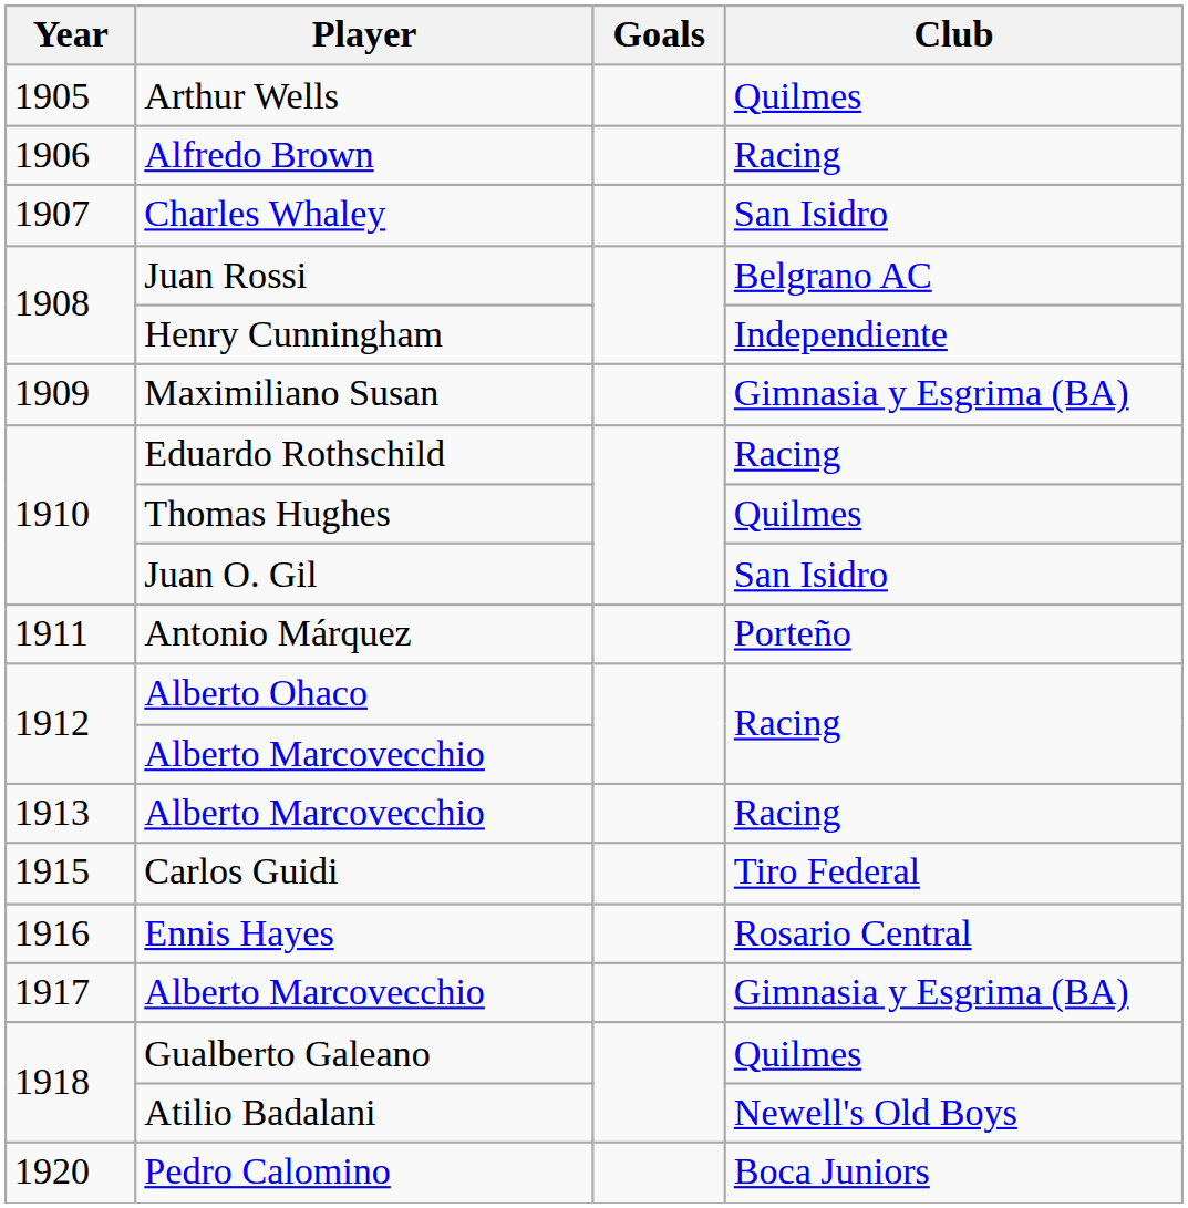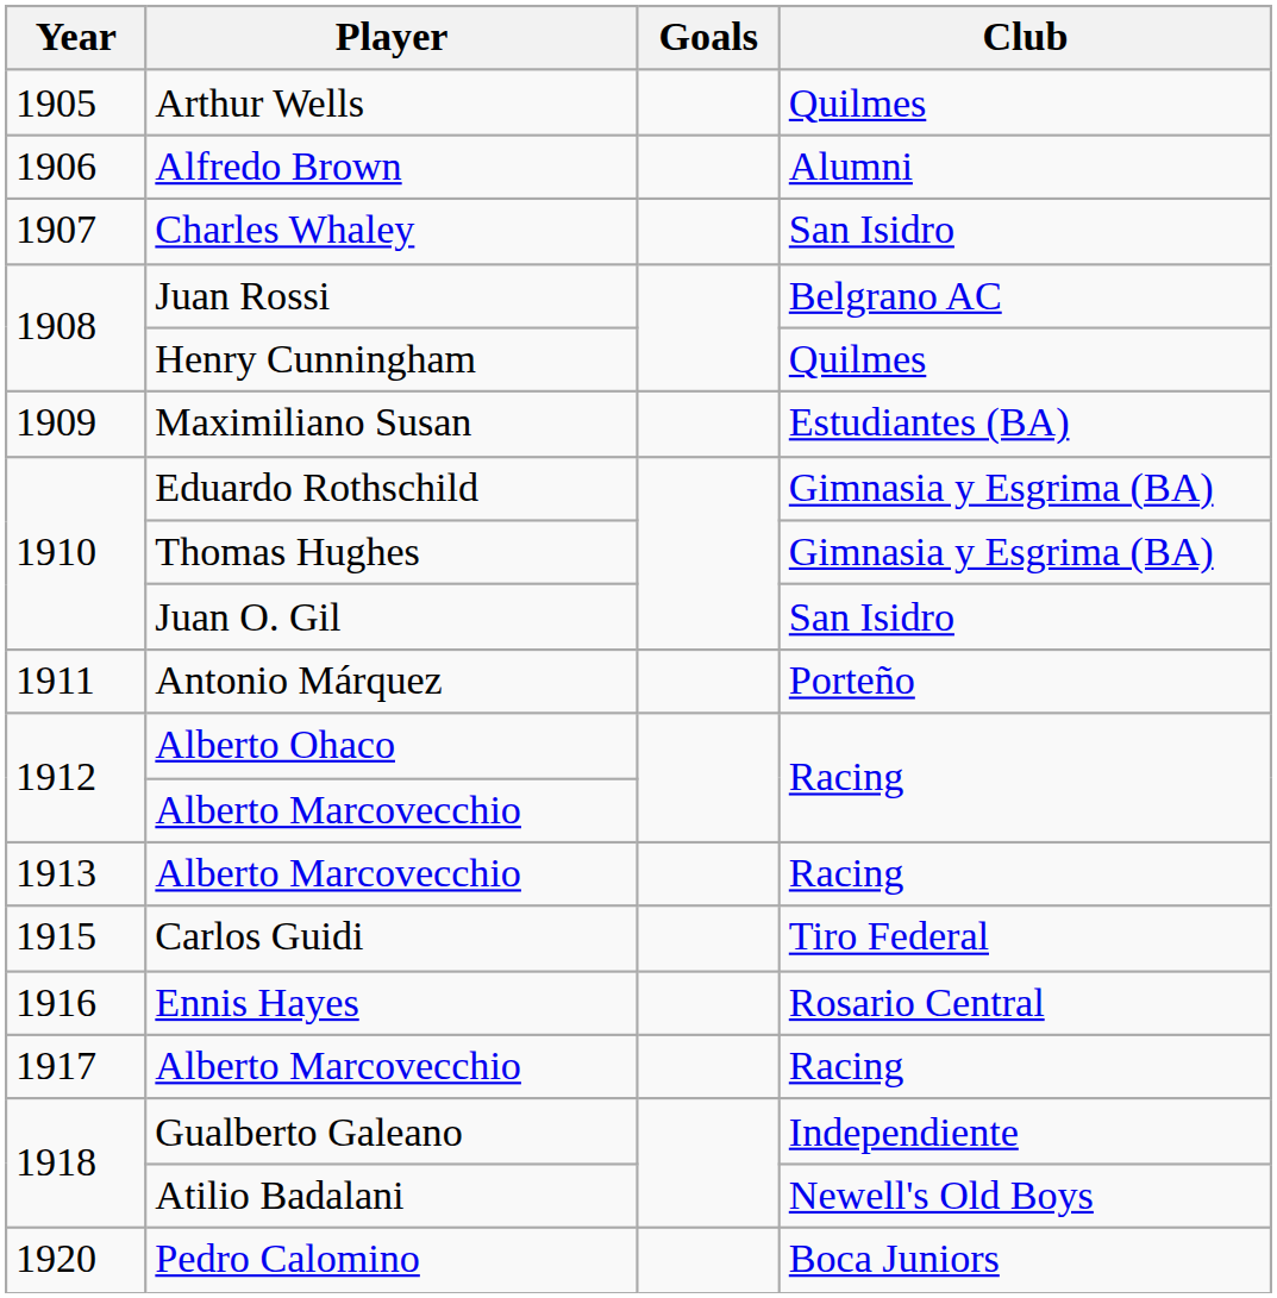Alfredo Brown | Club: Racing -> Alumni
Henry Cunningham | Club: Independiente -> Quilmes
Maximiliano Susan | Club: Gimnasia y Esgrima (BA) -> Estudiantes (BA)
Eduardo Rothschild | Club: Racing -> Gimnasia y Esgrima (BA)
Thomas Hughes | Club: Quilmes -> Gimnasia y Esgrima (BA)
1917 / Alberto Marcovecchio | Club: Gimnasia y Esgrima (BA) -> Racing
Gualberto Galeano | Club: Quilmes -> Independiente
